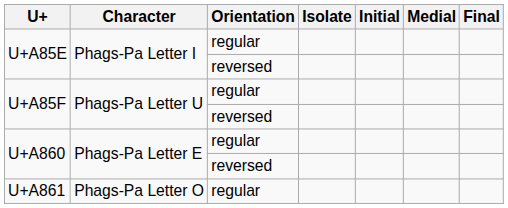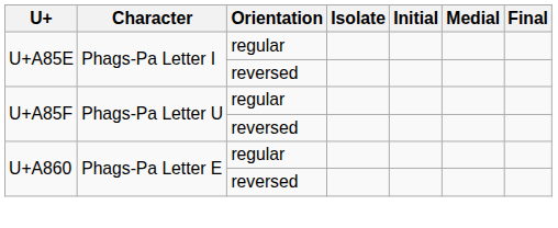- row: U+A861 | Phags‑Pa Letter O | regular
